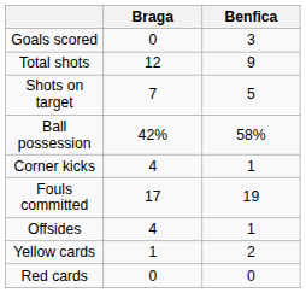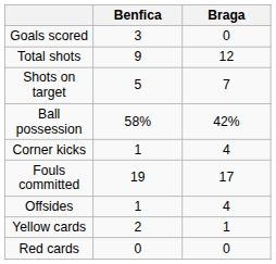columns swapped: Benfica <-> Braga
